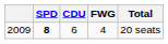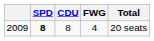2009 | CDU: 6 -> 8
